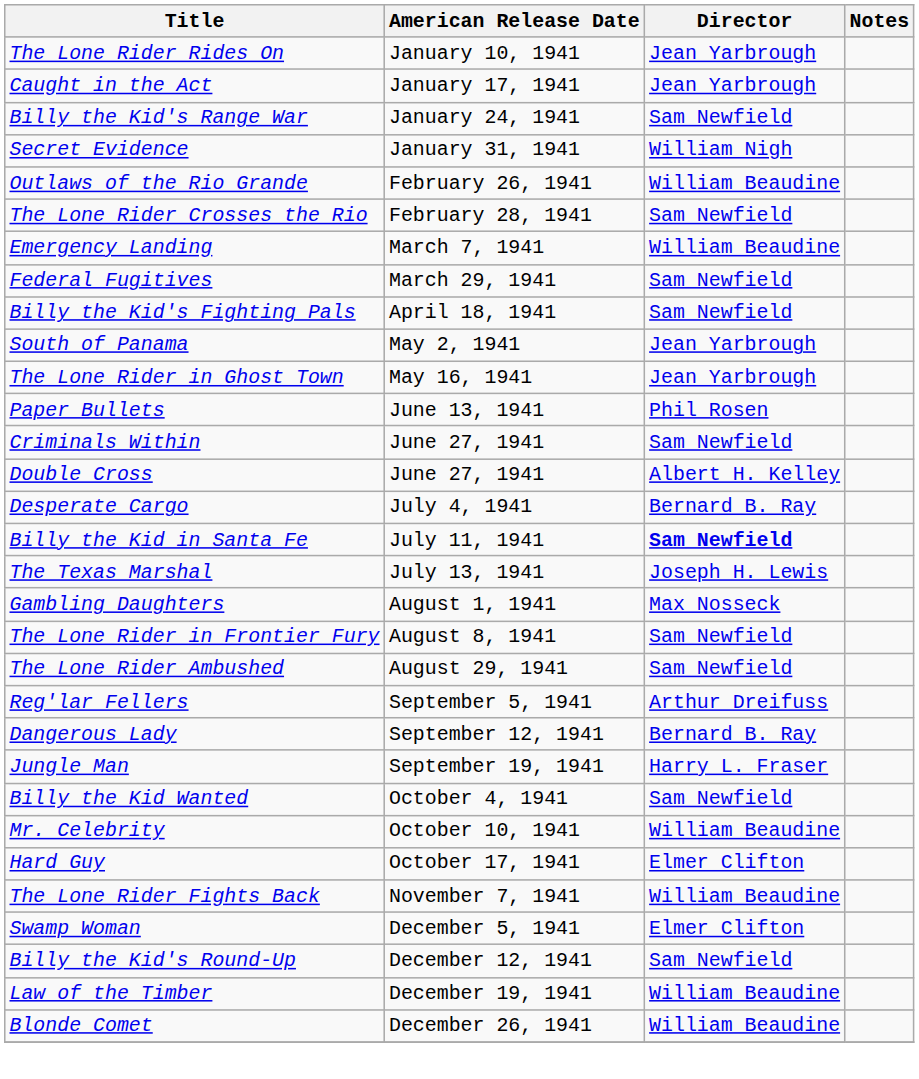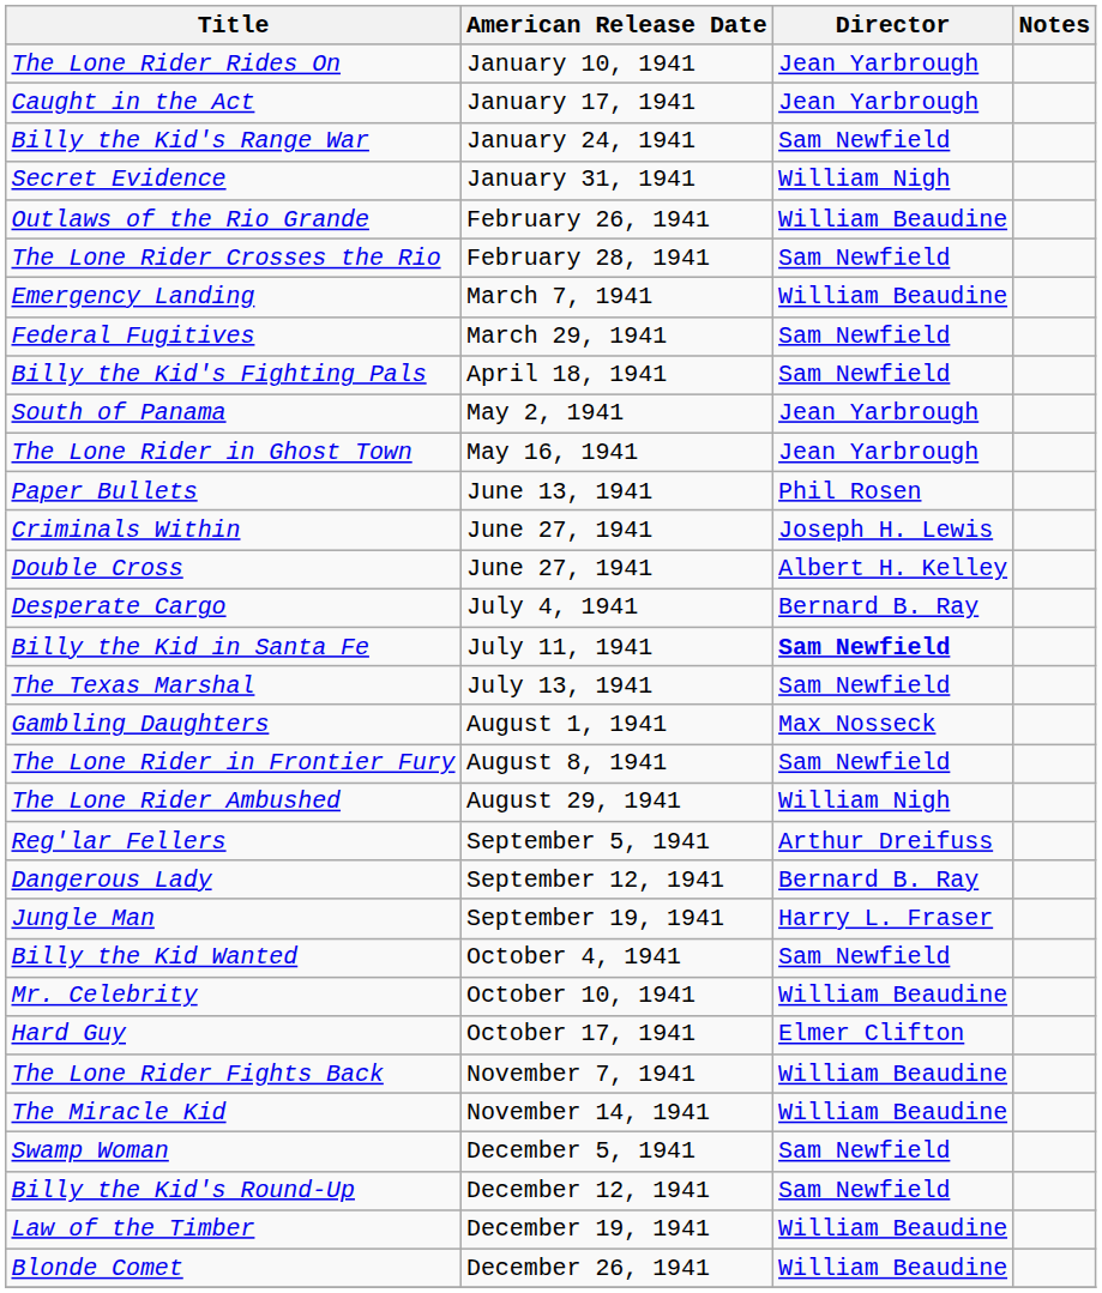Criminals Within | Director: Sam Newfield -> Joseph H. Lewis
The Texas Marshal | Director: Joseph H. Lewis -> Sam Newfield
The Lone Rider Ambushed | Director: Sam Newfield -> William Nigh
+ row: The Miracle Kid | November 14, 1941 | William Beaudine
Swamp Woman | Director: Elmer Clifton -> Sam Newfield
